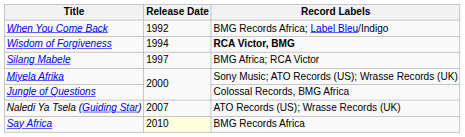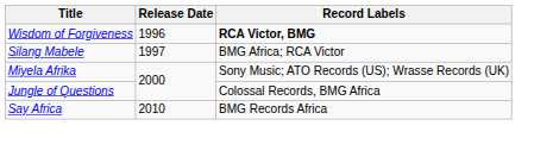- row: When You Come Back | 1992 | BMG Records Africa; Label Bleu/Indigo
Wisdom of Forgiveness | Release Date: 1994 -> 1996
- row: Naledi Ya Tsela (Guiding Star) | 2007 | ATO Records (US); Wrasse Records (UK)
Say Africa | Release Date: lightyellow background -> no background
